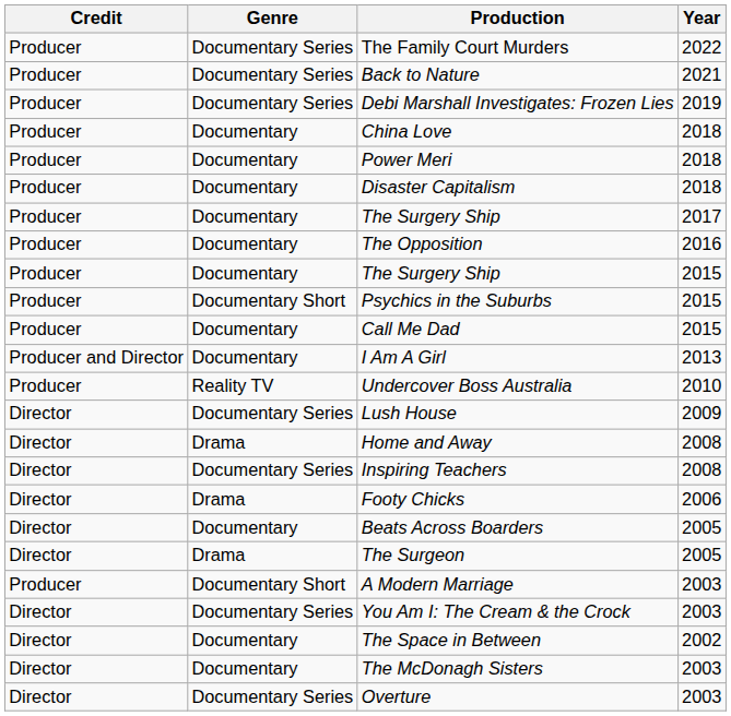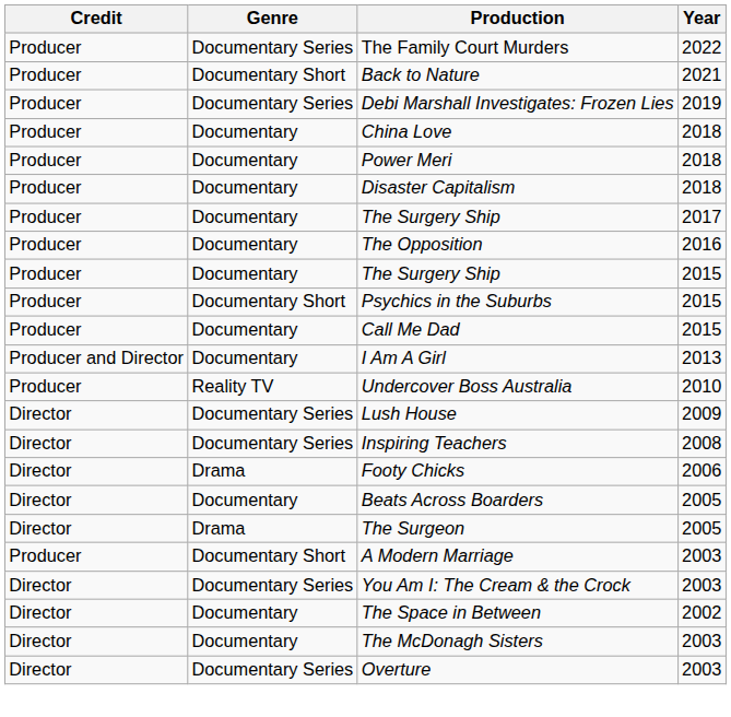Back to Nature | Genre: Documentary Series -> Documentary Short
- row: Director | Drama | Home and Away | 2008
